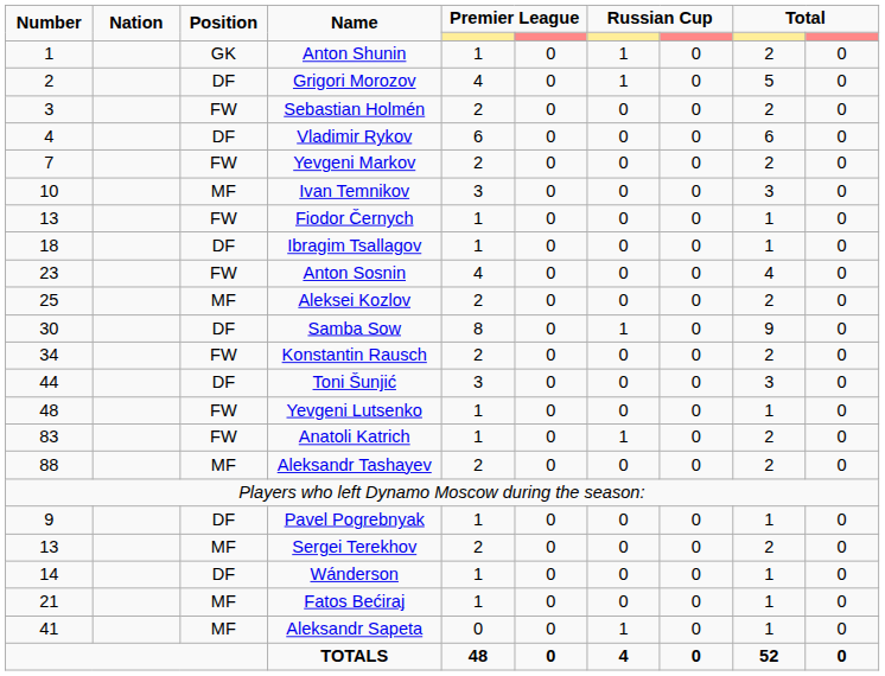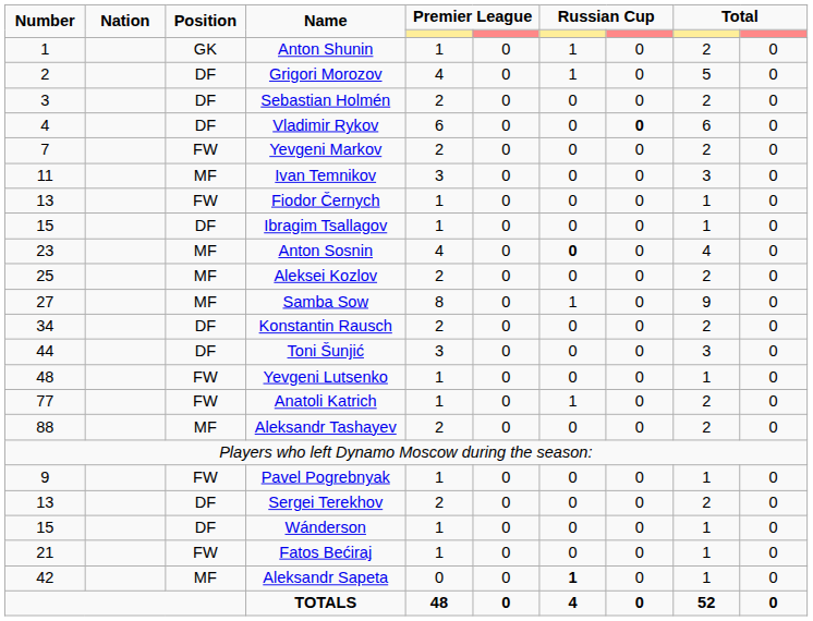Sebastian Holmén | Position: FW -> DF
Vladimir Rykov | column 8: normal -> bold
Ivan Temnikov | Number: 10 -> 11
Ibragim Tsallagov | Number: 18 -> 15
Anton Sosnin | Position: FW -> MF
Anton Sosnin | column 7: normal -> bold
Samba Sow | Number: 30 -> 27
Samba Sow | Position: DF -> MF
Konstantin Rausch | Position: FW -> DF
Anatoli Katrich | Number: 83 -> 77
Pavel Pogrebnyak | Position: DF -> FW
Sergei Terekhov | Position: MF -> DF
Wánderson | Number: 14 -> 15
Fatos Bećiraj | Position: MF -> FW
Aleksandr Sapeta | Number: 41 -> 42
Aleksandr Sapeta | column 7: normal -> bold
